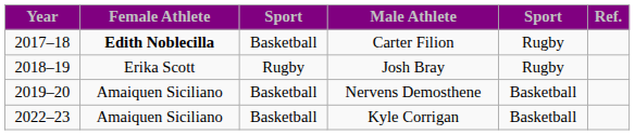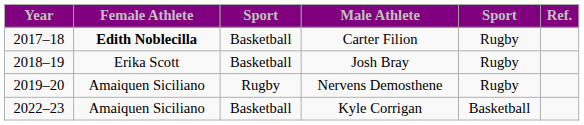Josh Bray | column 3: Rugby -> Basketball
Nervens Demosthene | column 3: Basketball -> Rugby
Nervens Demosthene | column 5: Basketball -> Rugby
